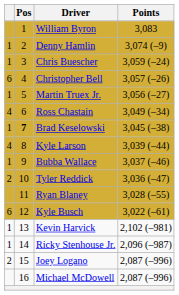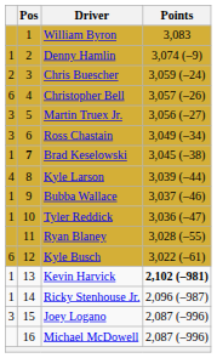Chris Buescher | column 1: 1 -> 2
Martin Truex Jr. | column 1: 1 -> 3
Ross Chastain | column 1: 4 -> 3
Tyler Reddick | column 1: 2 -> 1
Kevin Harvick | Points: normal -> bold
Joey Logano | column 1: 2 -> 3
